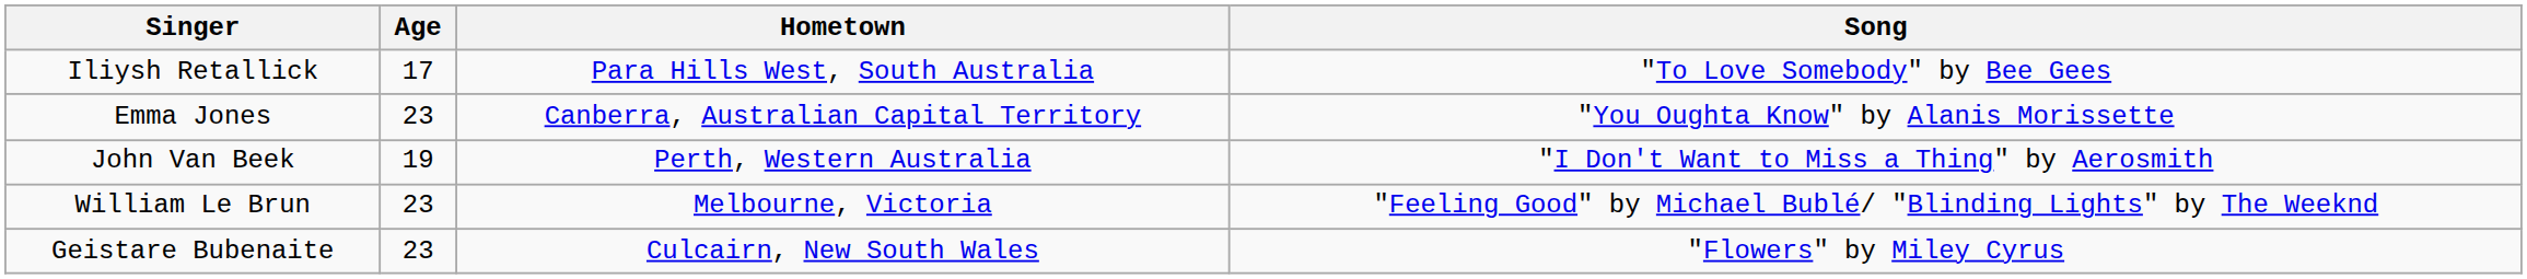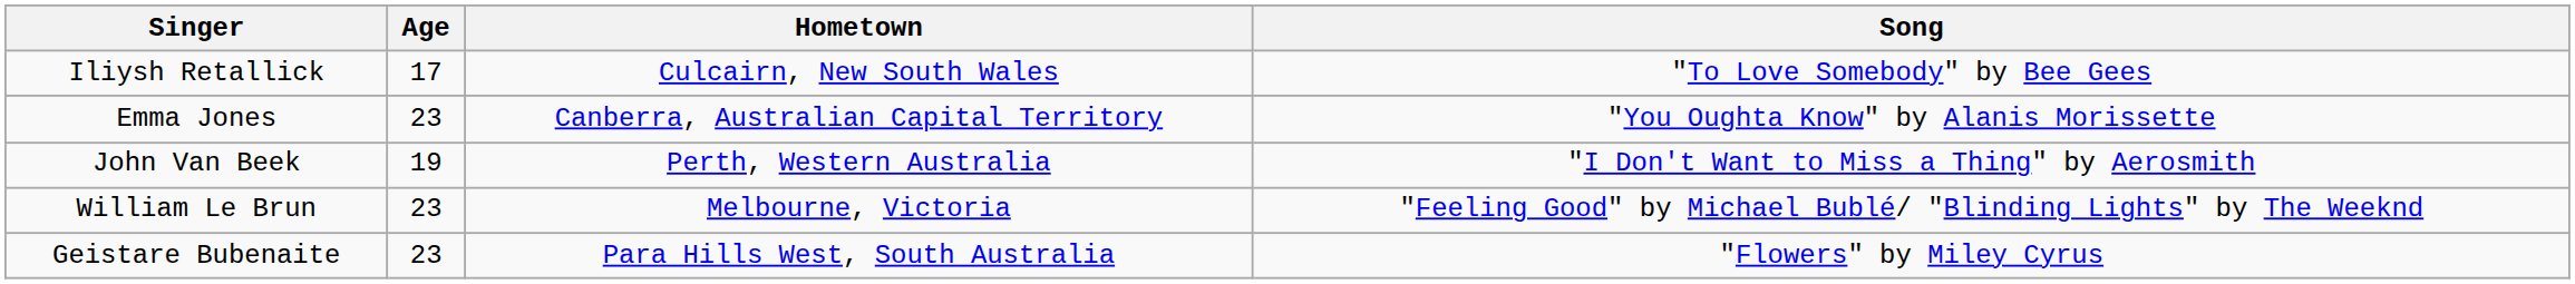Iliysh Retallick | Hometown: Para Hills West, South Australia -> Culcairn, New South Wales
Geistare Bubenaite | Hometown: Culcairn, New South Wales -> Para Hills West, South Australia
